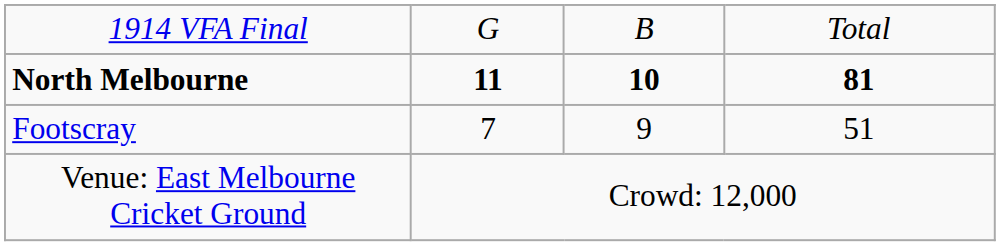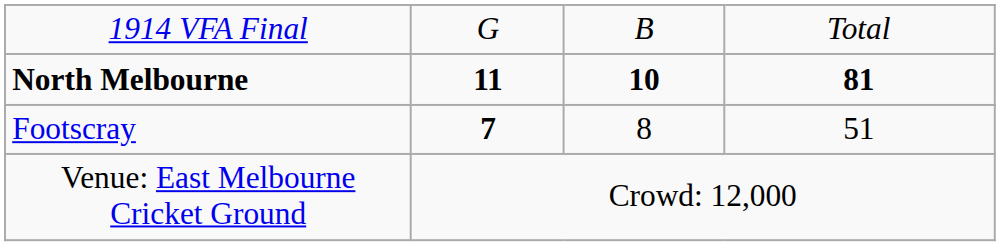Footscray | column 2: normal -> bold
Footscray | column 3: 9 -> 8
